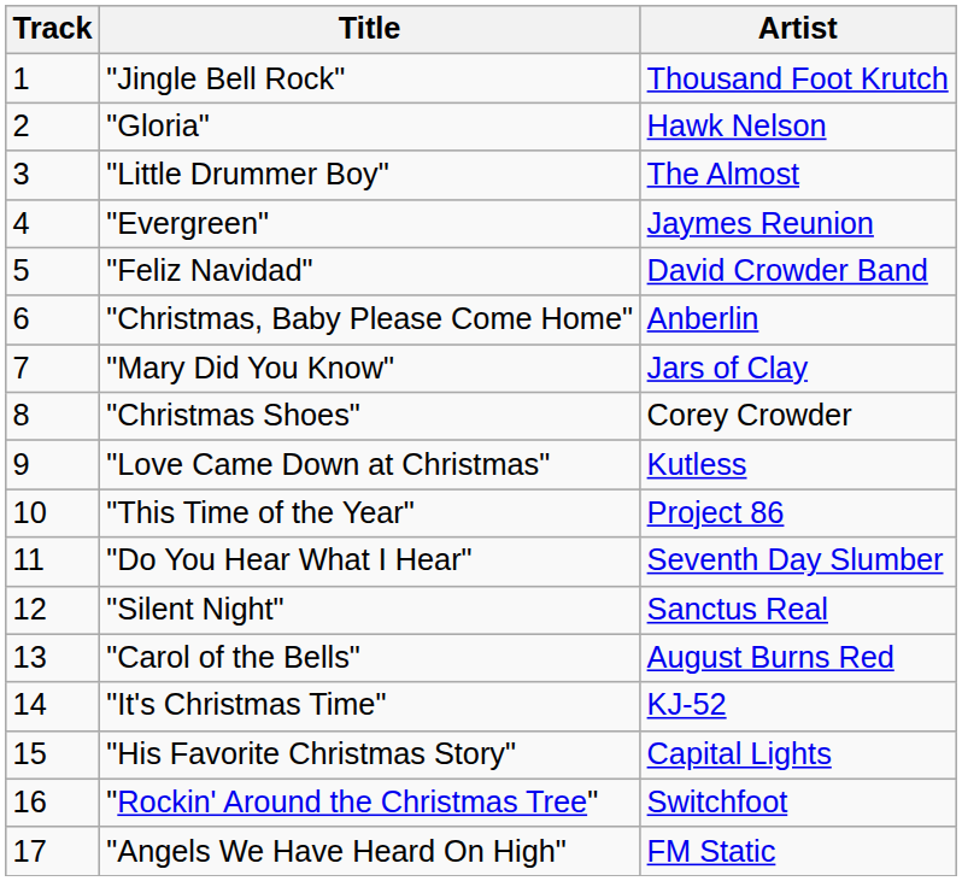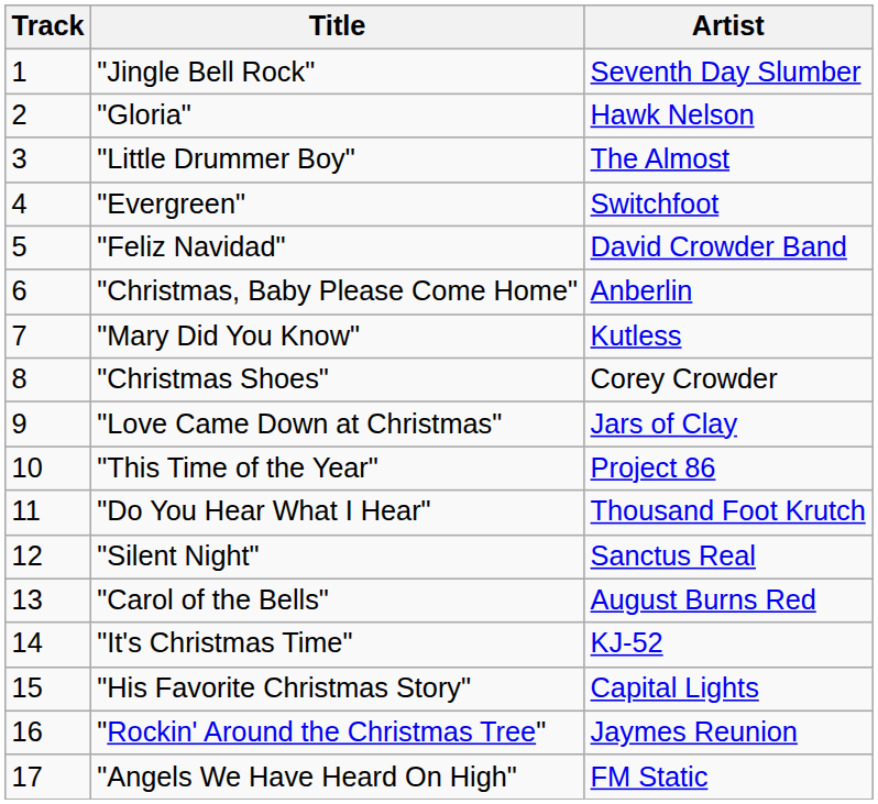"Jingle Bell Rock" | Artist: Thousand Foot Krutch -> Seventh Day Slumber
"Evergreen" | Artist: Jaymes Reunion -> Switchfoot
"Mary Did You Know" | Artist: Jars of Clay -> Kutless
"Love Came Down at Christmas" | Artist: Kutless -> Jars of Clay
"Do You Hear What I Hear" | Artist: Seventh Day Slumber -> Thousand Foot Krutch
"Rockin' Around the Christmas Tree" | Artist: Switchfoot -> Jaymes Reunion
